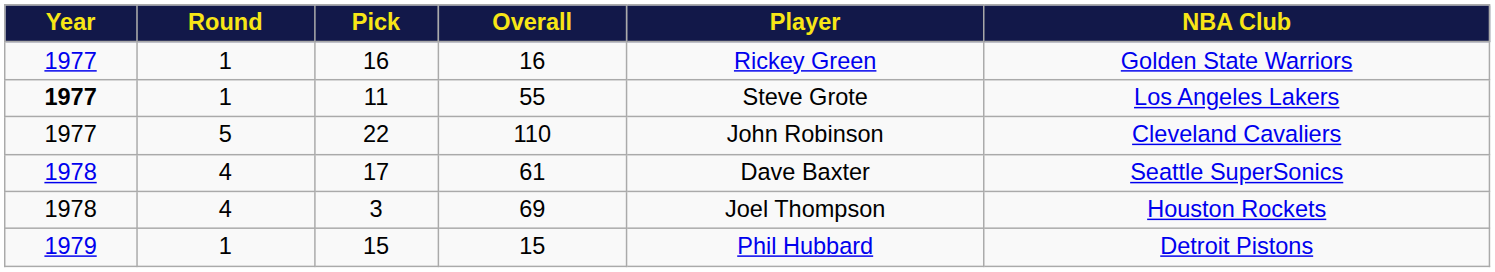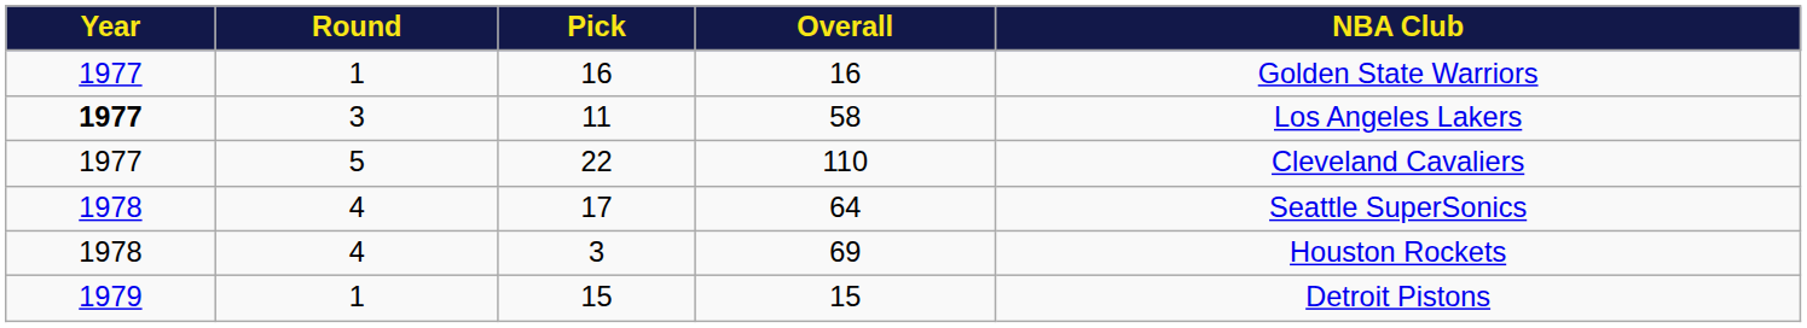- column: Player | Rickey Green | Steve Grote | John Robinson | Dave Baxter | Joel Thompson | Phil Hubbard
11 | Round: 1 -> 3
11 | Overall: 55 -> 58
17 | Overall: 61 -> 64
